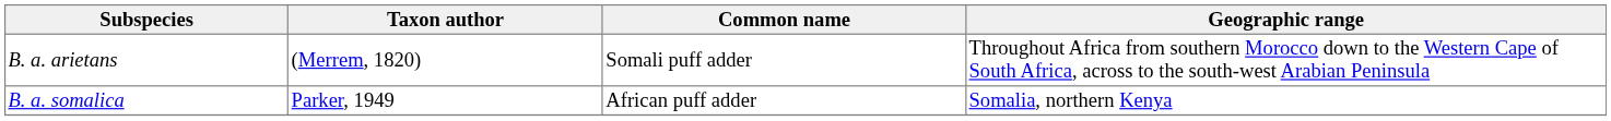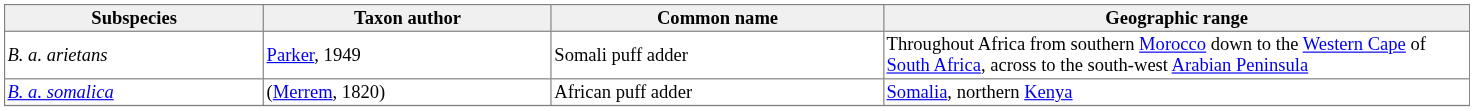B. a. arietans | Taxon author: (Merrem, 1820) -> Parker, 1949
B. a. somalica | Taxon author: Parker, 1949 -> (Merrem, 1820)
